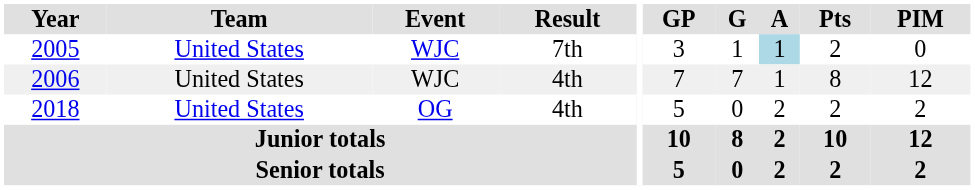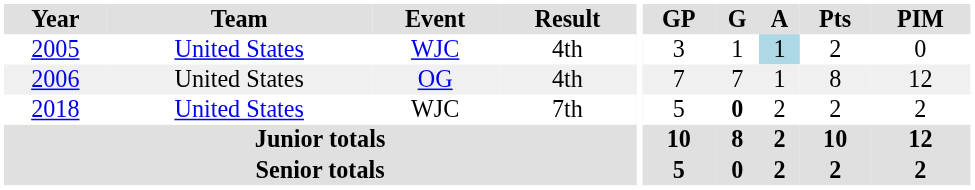2005 | Result: 7th -> 4th
2006 | Event: WJC -> OG
2018 | Event: OG -> WJC
2018 | Result: 4th -> 7th
2018 | G: normal -> bold
